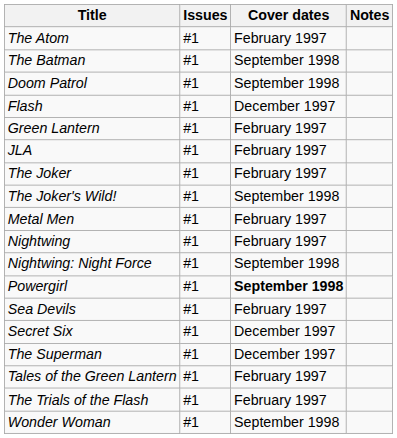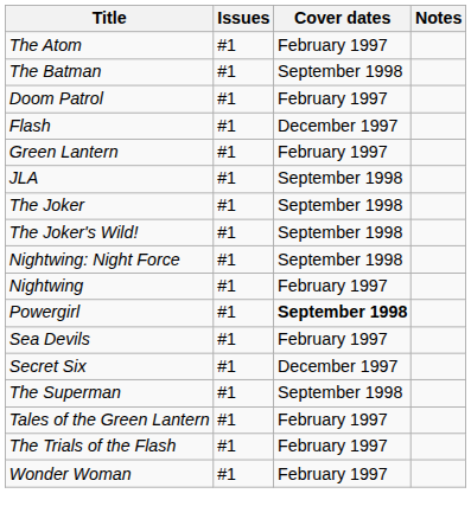Doom Patrol | Cover dates: September 1998 -> February 1997
JLA | Cover dates: February 1997 -> September 1998
The Joker | Cover dates: February 1997 -> September 1998
- row: Metal Men | #1 | February 1997
rows swapped: Nightwing <-> Nightwing: Night Force
The Superman | Cover dates: December 1997 -> September 1998
Wonder Woman | Cover dates: September 1998 -> February 1997
